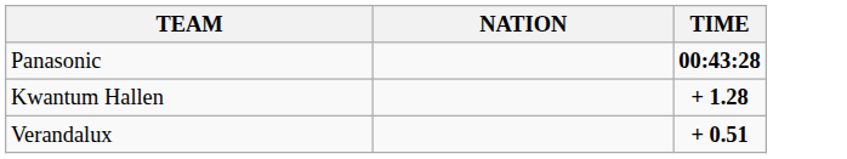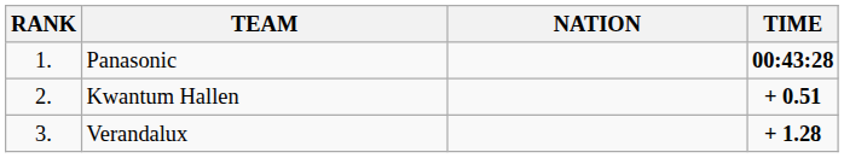+ column: RANK | 1. | 2. | 3.
Kwantum Hallen | TIME: + 1.28 -> + 0.51
Verandalux | TIME: + 0.51 -> + 1.28
